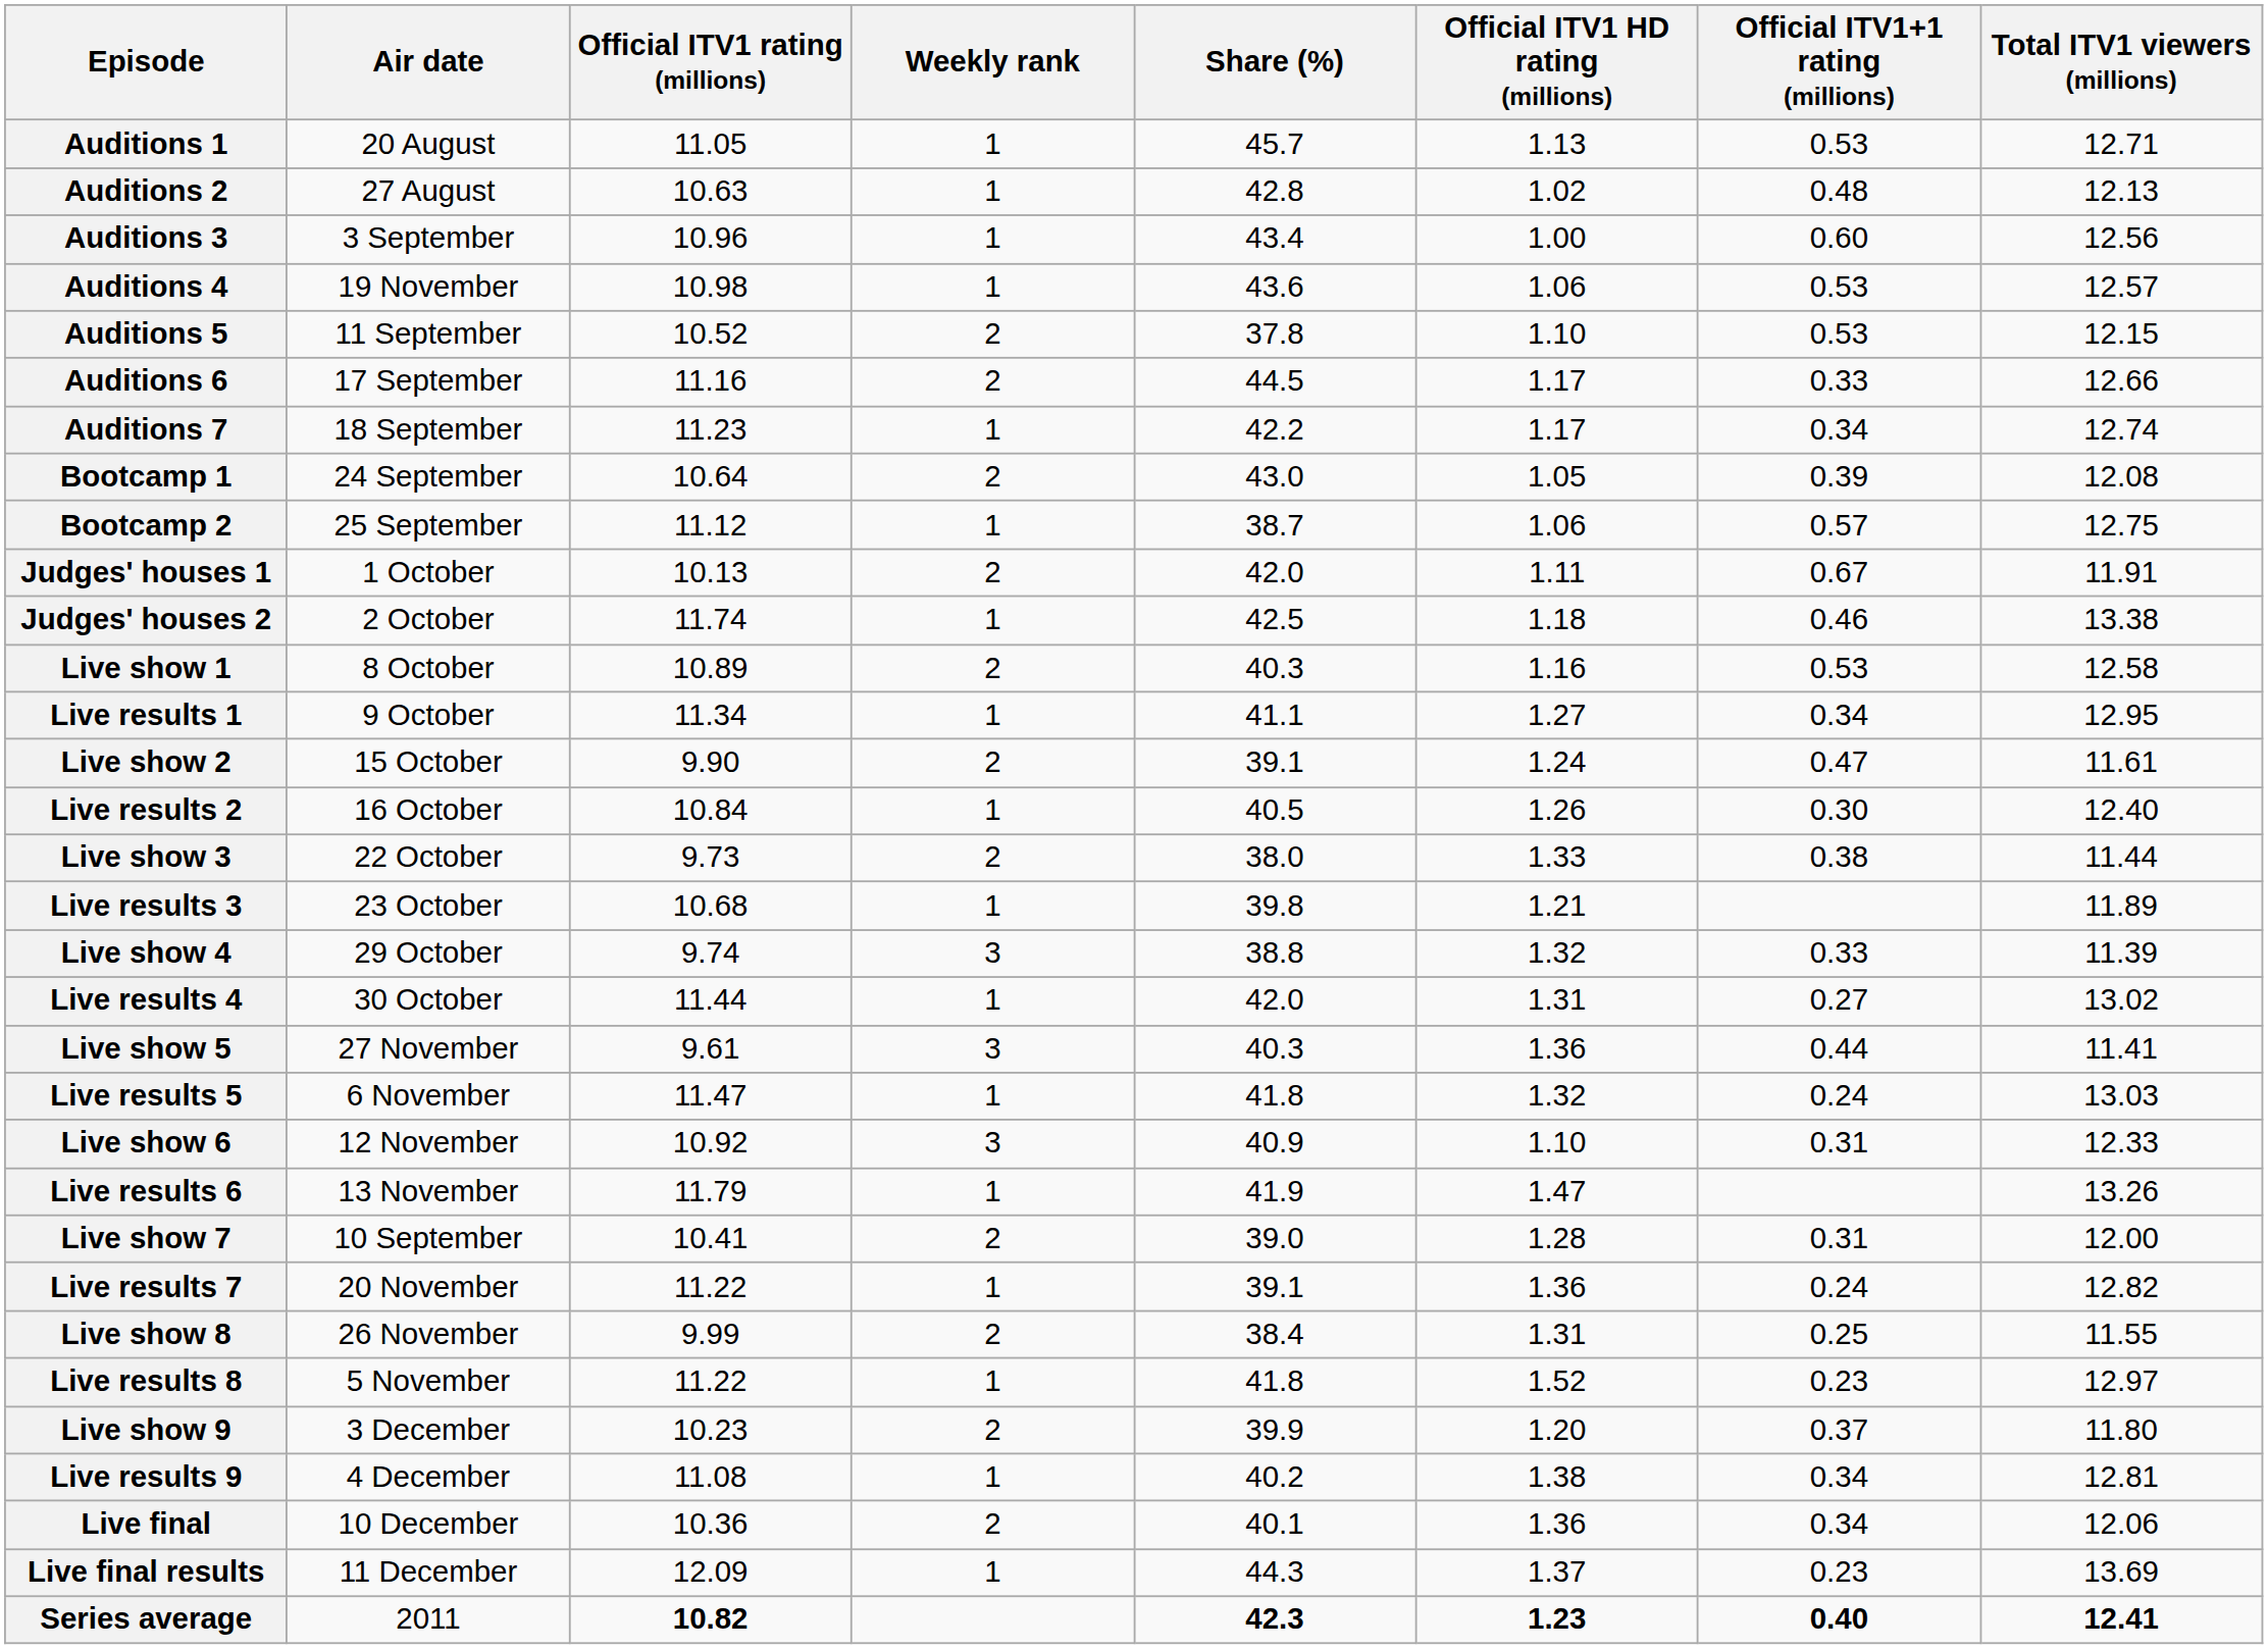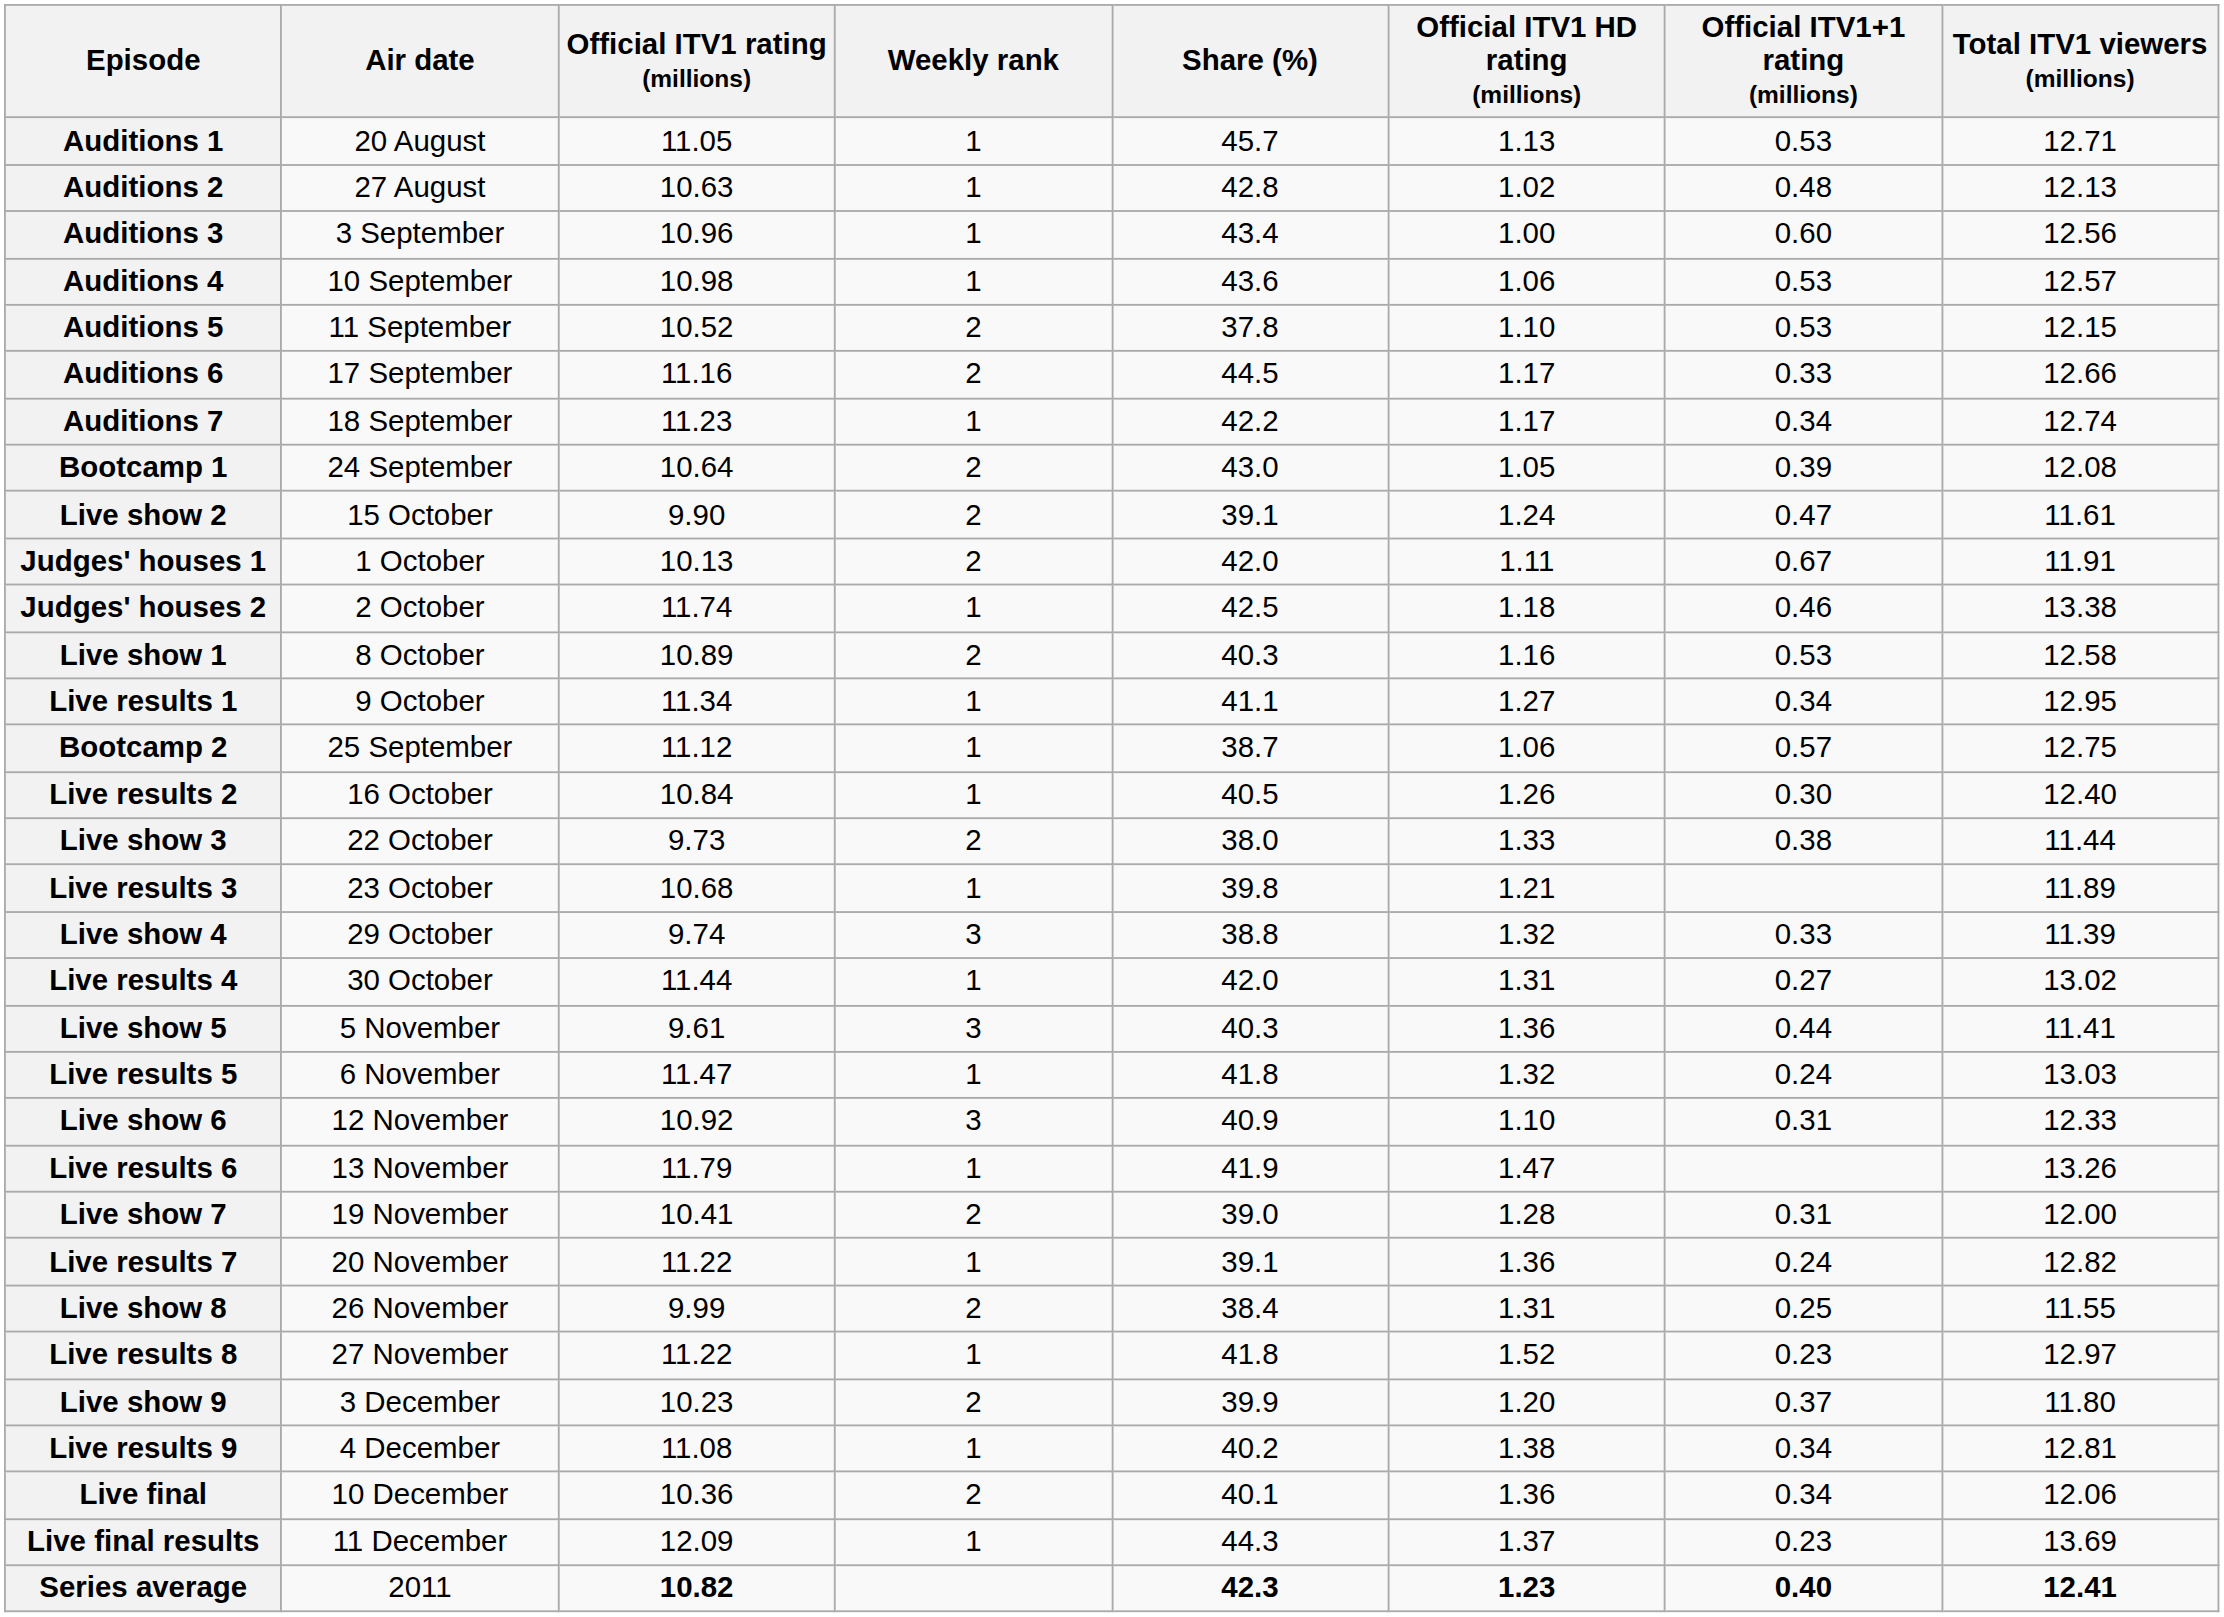Auditions 4 | Air date: 19 November -> 10 September
rows swapped: Bootcamp 2 <-> Live show 2
Live show 5 | Air date: 27 November -> 5 November
Live show 7 | Air date: 10 September -> 19 November
Live results 8 | Air date: 5 November -> 27 November
